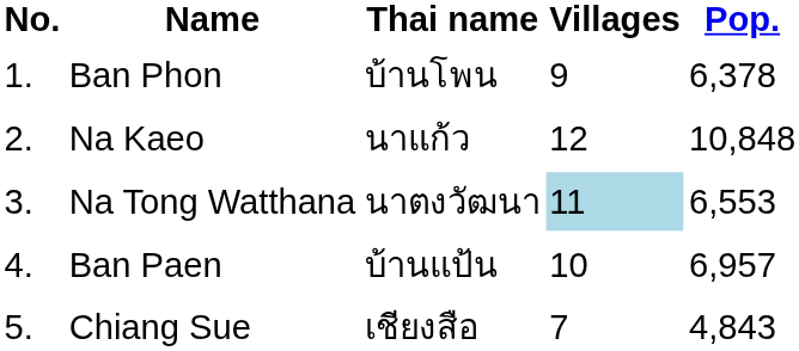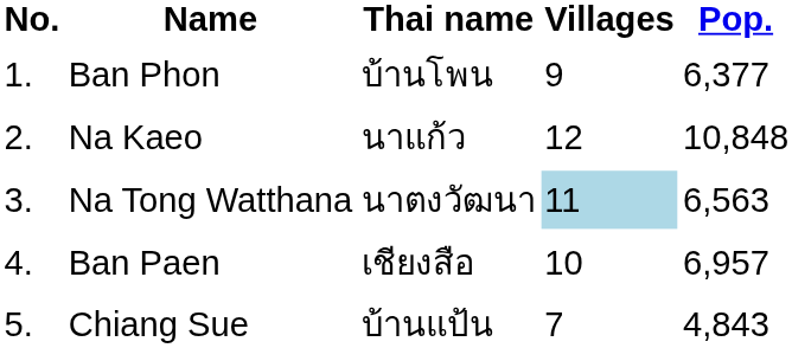Ban Phon | Pop.: 6,378 -> 6,377
Na Tong Watthana | Pop.: 6,553 -> 6,563
Ban Paen | Thai name: บ้านแป้น -> เชียงสือ
Chiang Sue | Thai name: เชียงสือ -> บ้านแป้น
